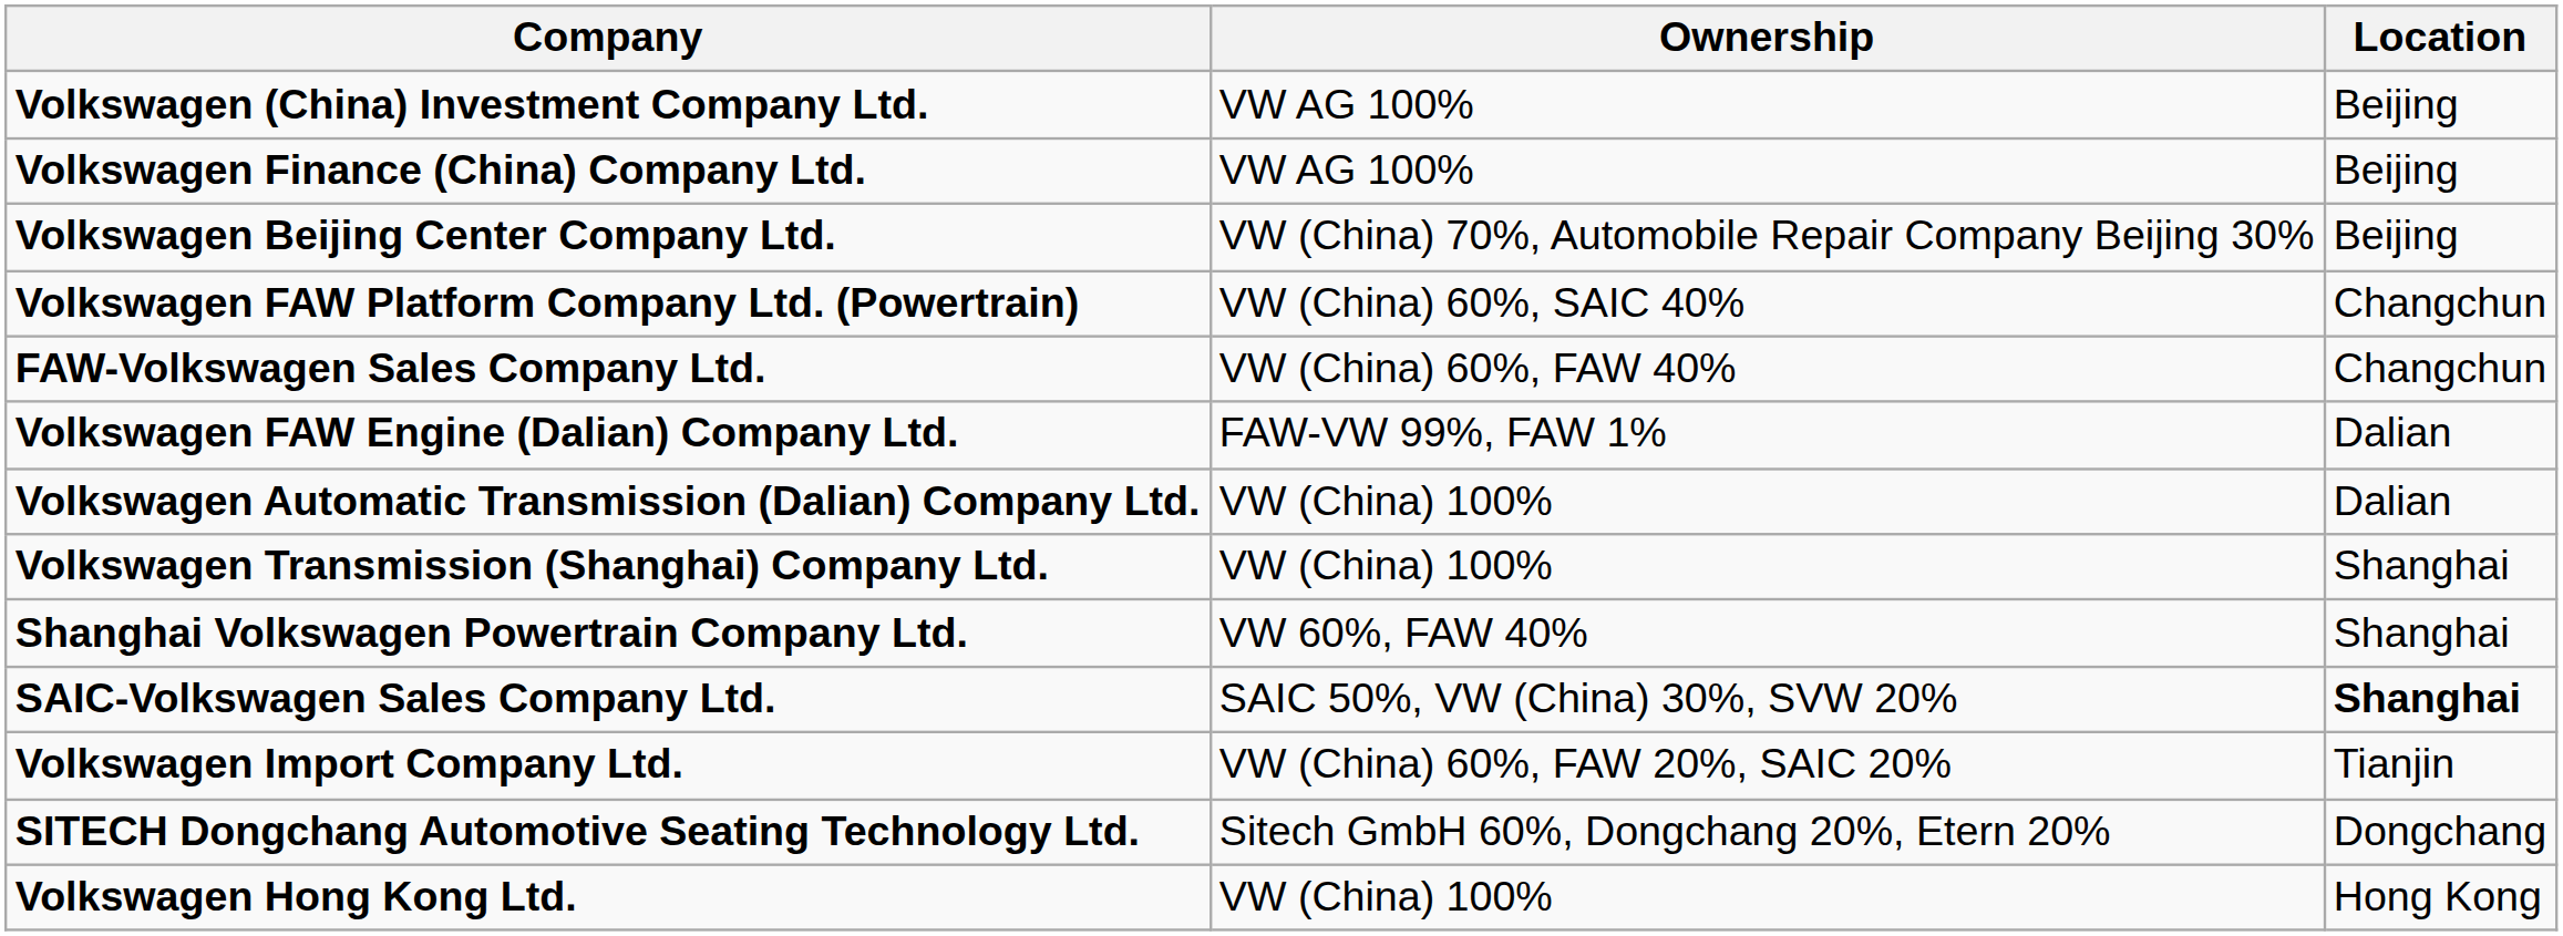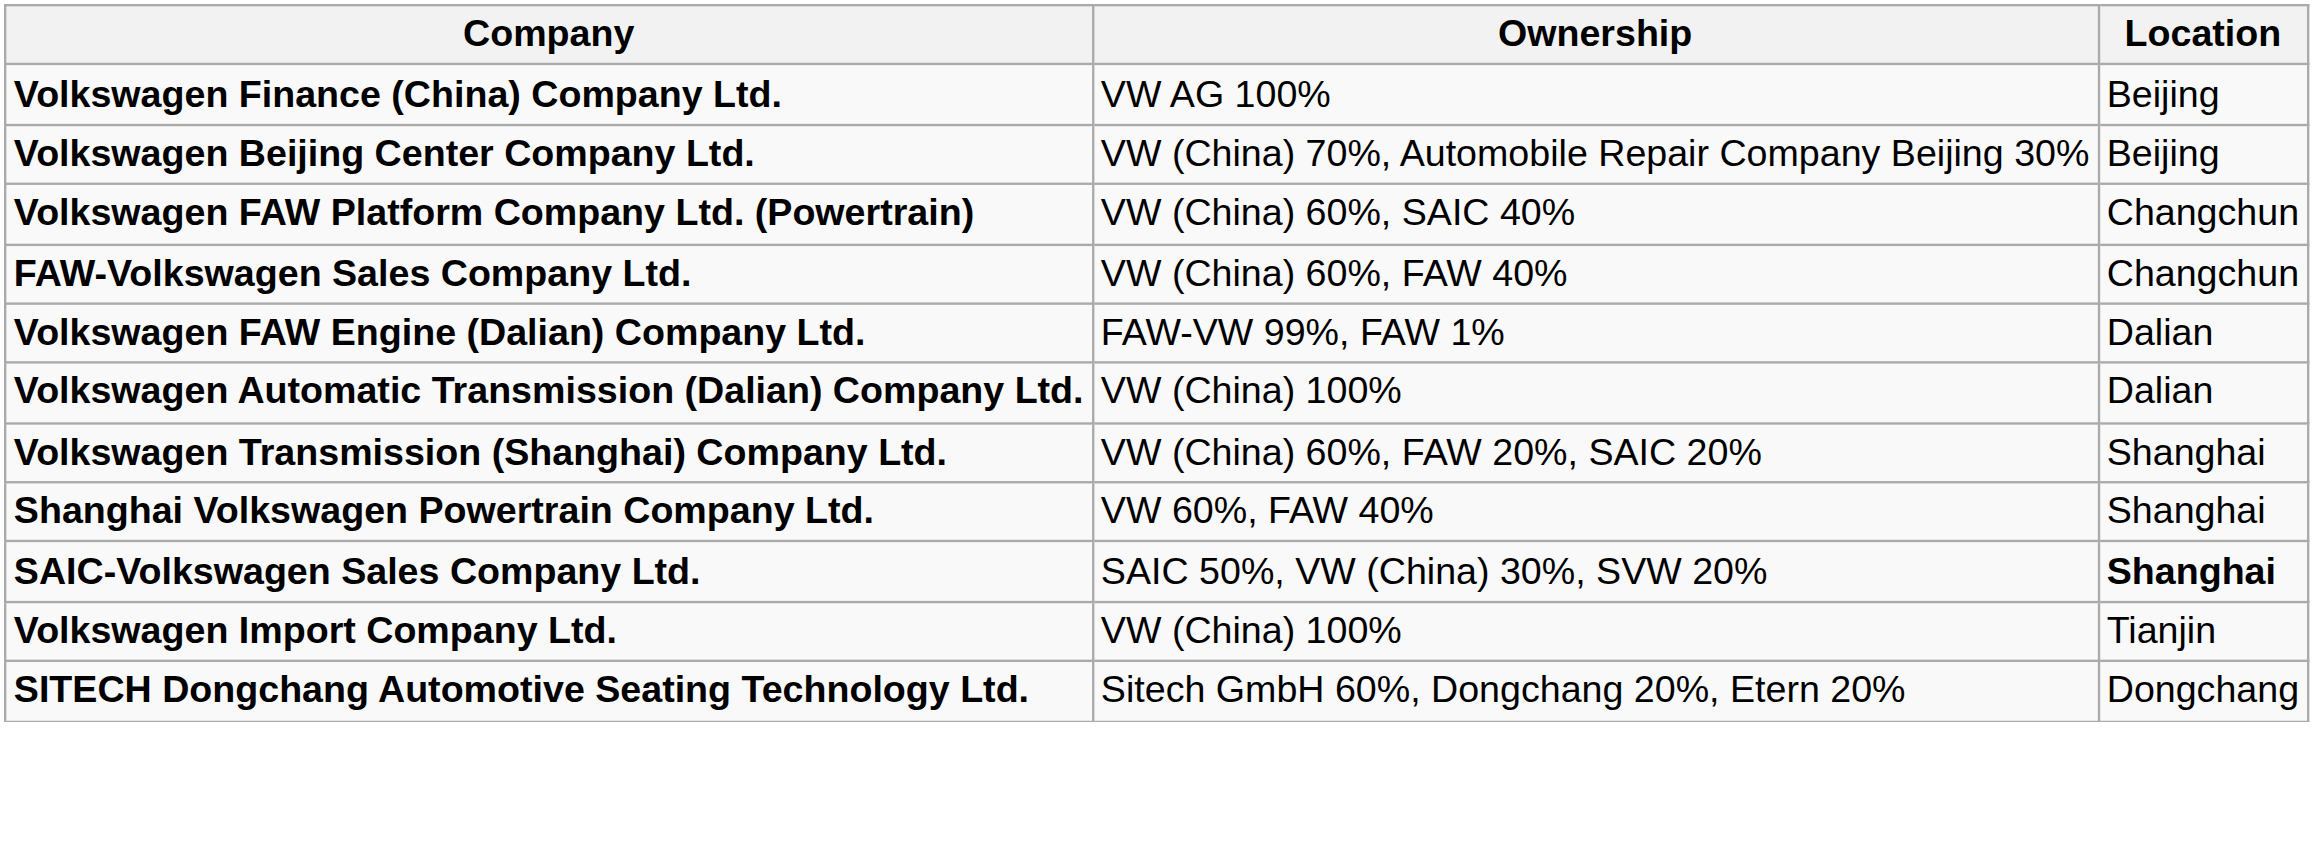- row: Volkswagen (China) Investment Company Ltd. | VW AG 100% | Beijing
Volkswagen Transmission (Shanghai) Company Ltd. | Ownership: VW (China) 100% -> VW (China) 60%, FAW 20%, SAIC 20%
Volkswagen Import Company Ltd. | Ownership: VW (China) 60%, FAW 20%, SAIC 20% -> VW (China) 100%
- row: Volkswagen Hong Kong Ltd. | VW (China) 100% | Hong Kong
